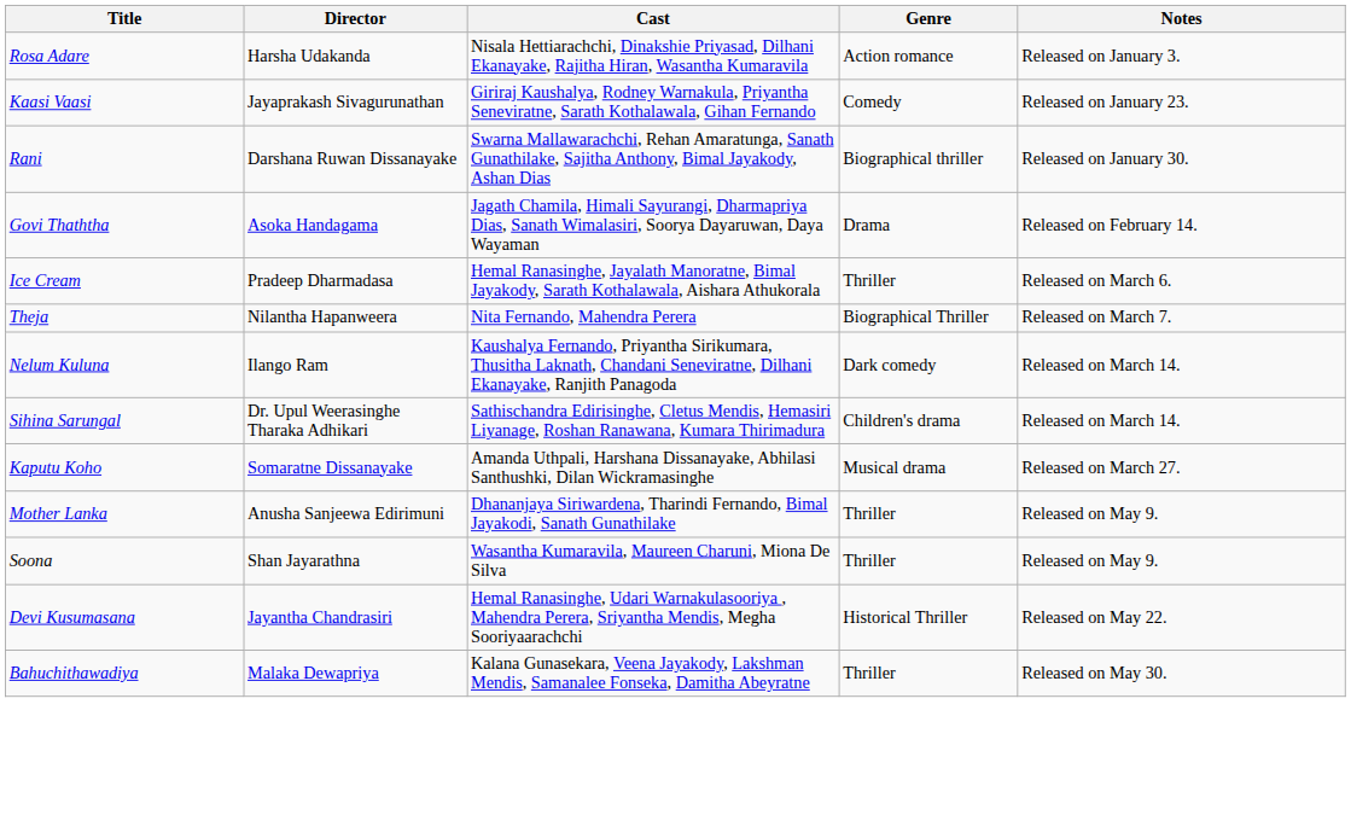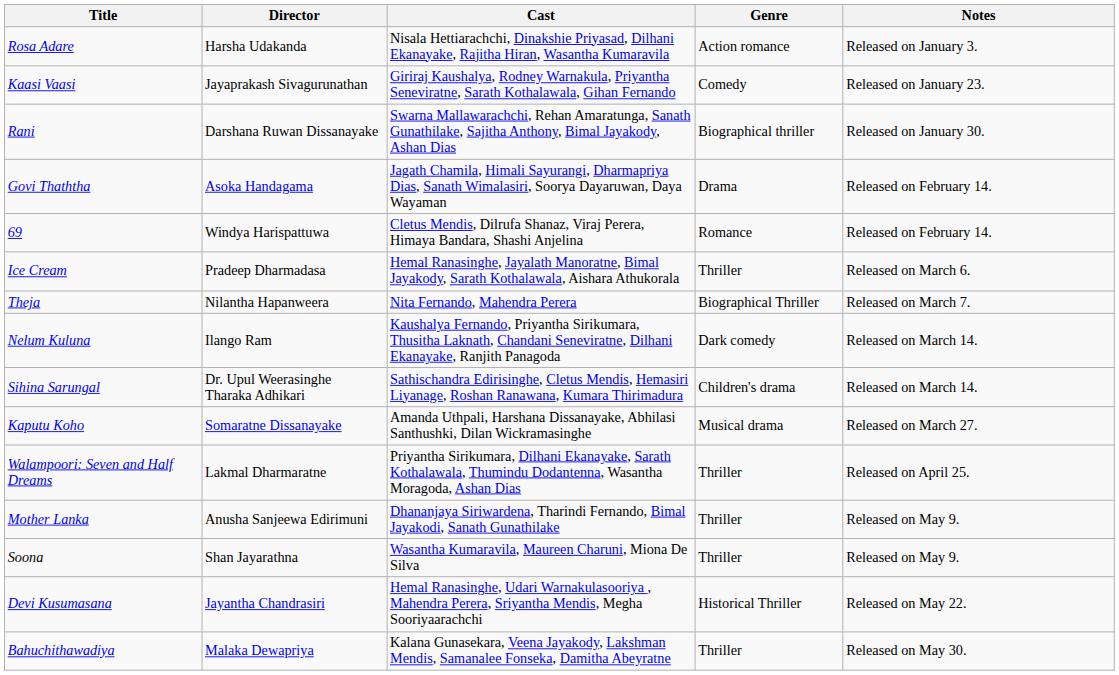+ row: 69 | Windya Harispattuwa | Cletus Mendis, Dilrufa Shanaz, Viraj Perera, Himaya Bandara, Shashi Anjelina | Romance | Released on February 14.
+ row: Walampoori: Seven and Half Dreams | Lakmal Dharmaratne | Priyantha Sirikumara, Dilhani Ekanayake, Sarath Kothalawala, Thumindu Dodantenna, Wasantha Moragoda, Ashan Dias | Thriller | Released on April 25.
